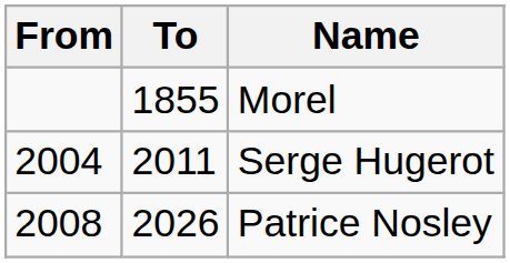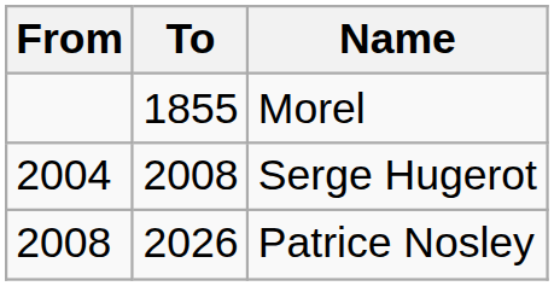Serge Hugerot | To: 2011 -> 2008
